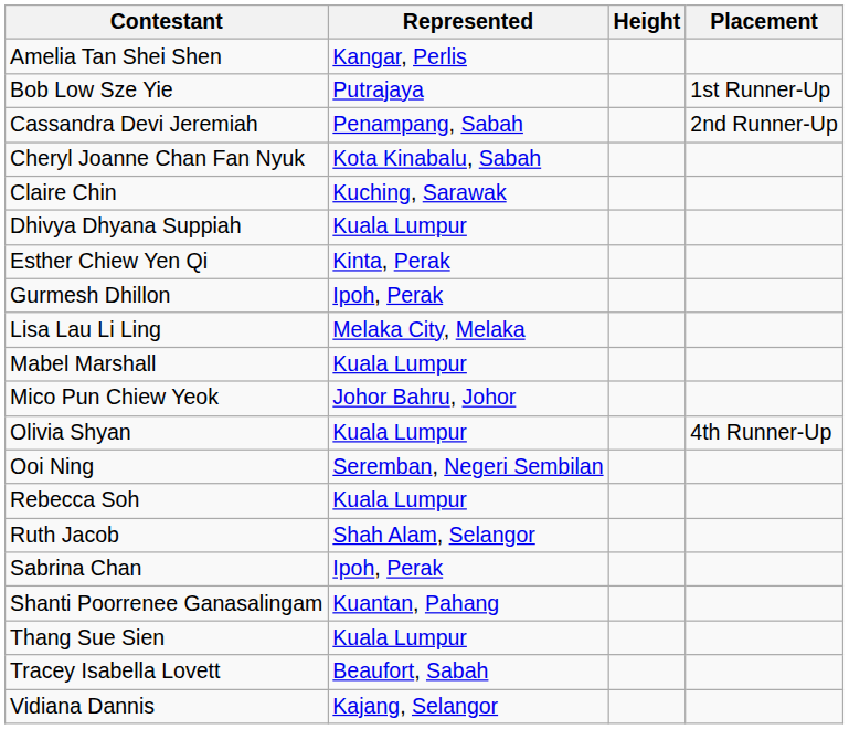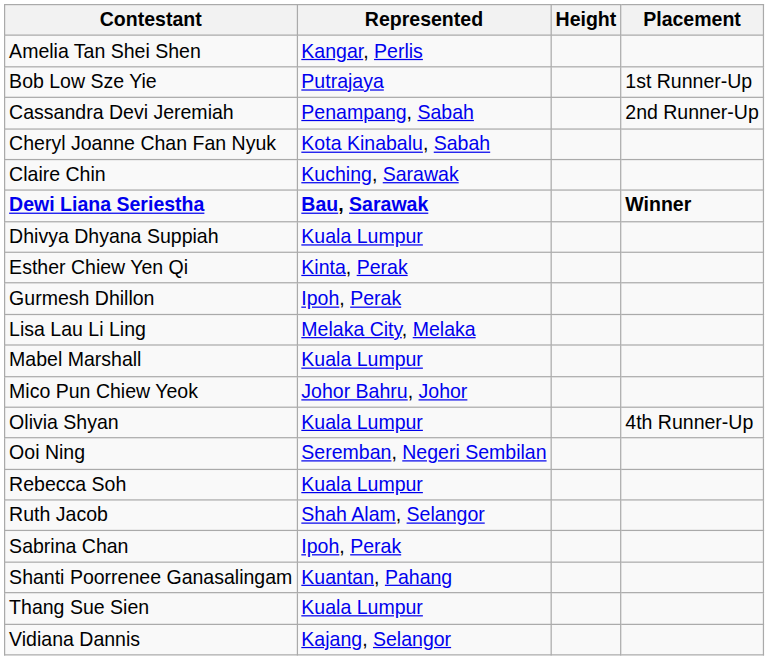+ row: Dewi Liana Seriestha | Bau, Sarawak | Winner
- row: Tracey Isabella Lovett | Beaufort, Sabah
